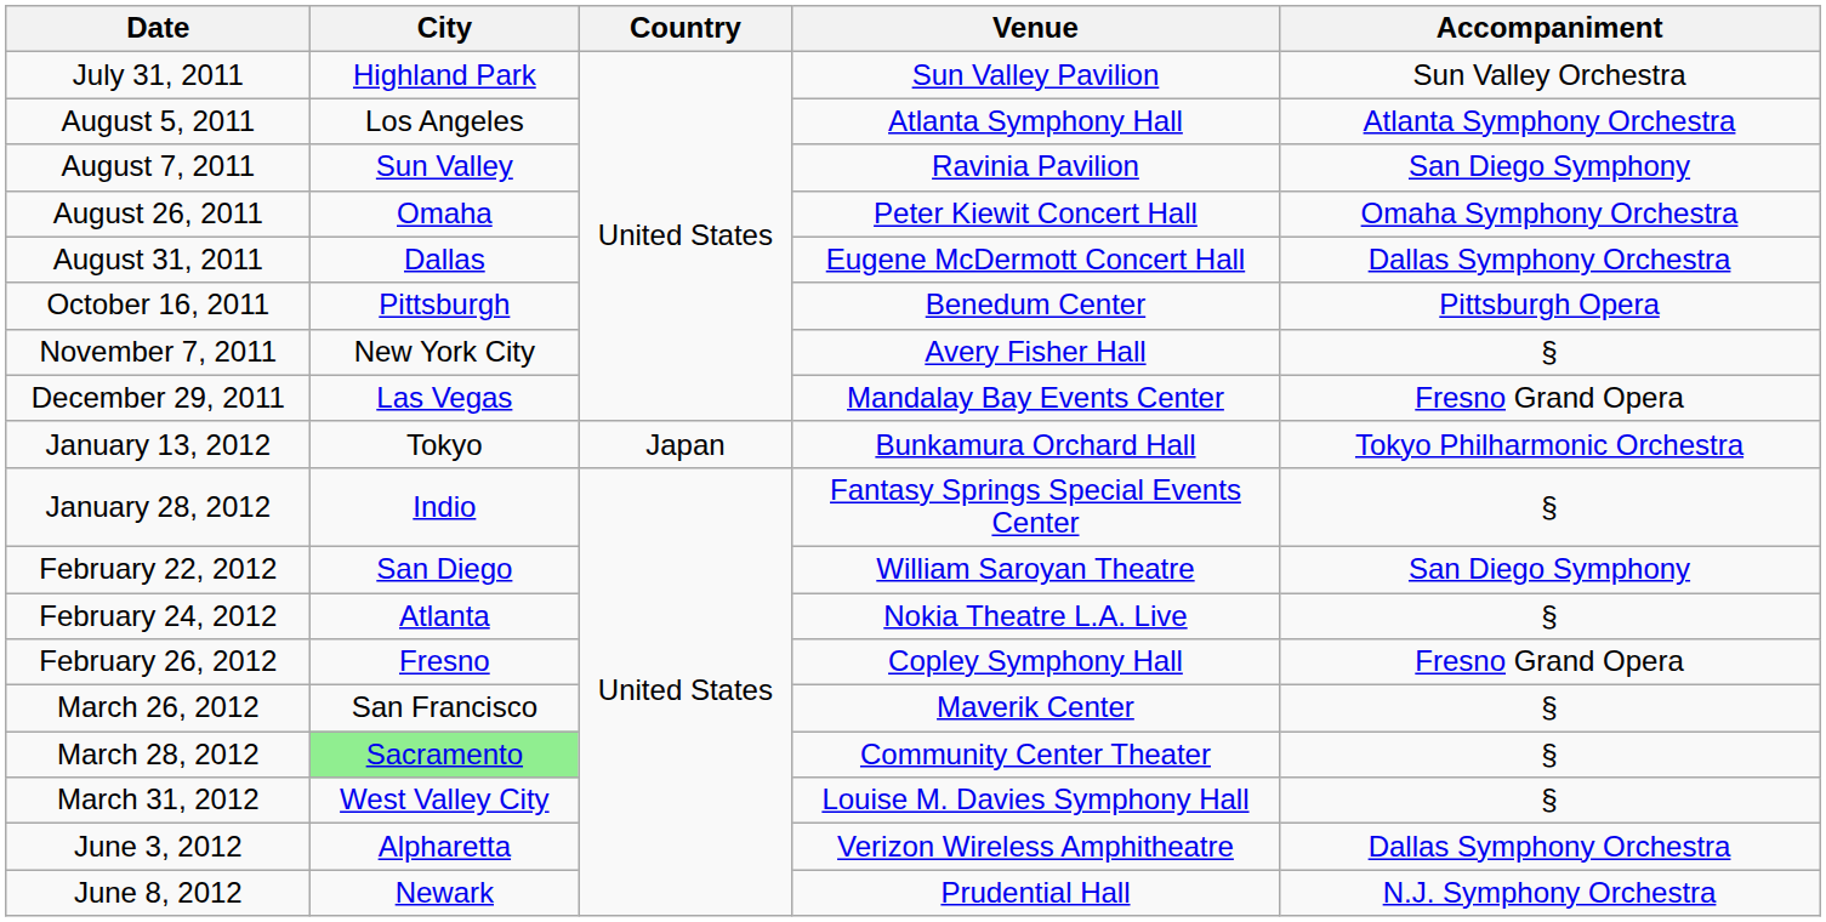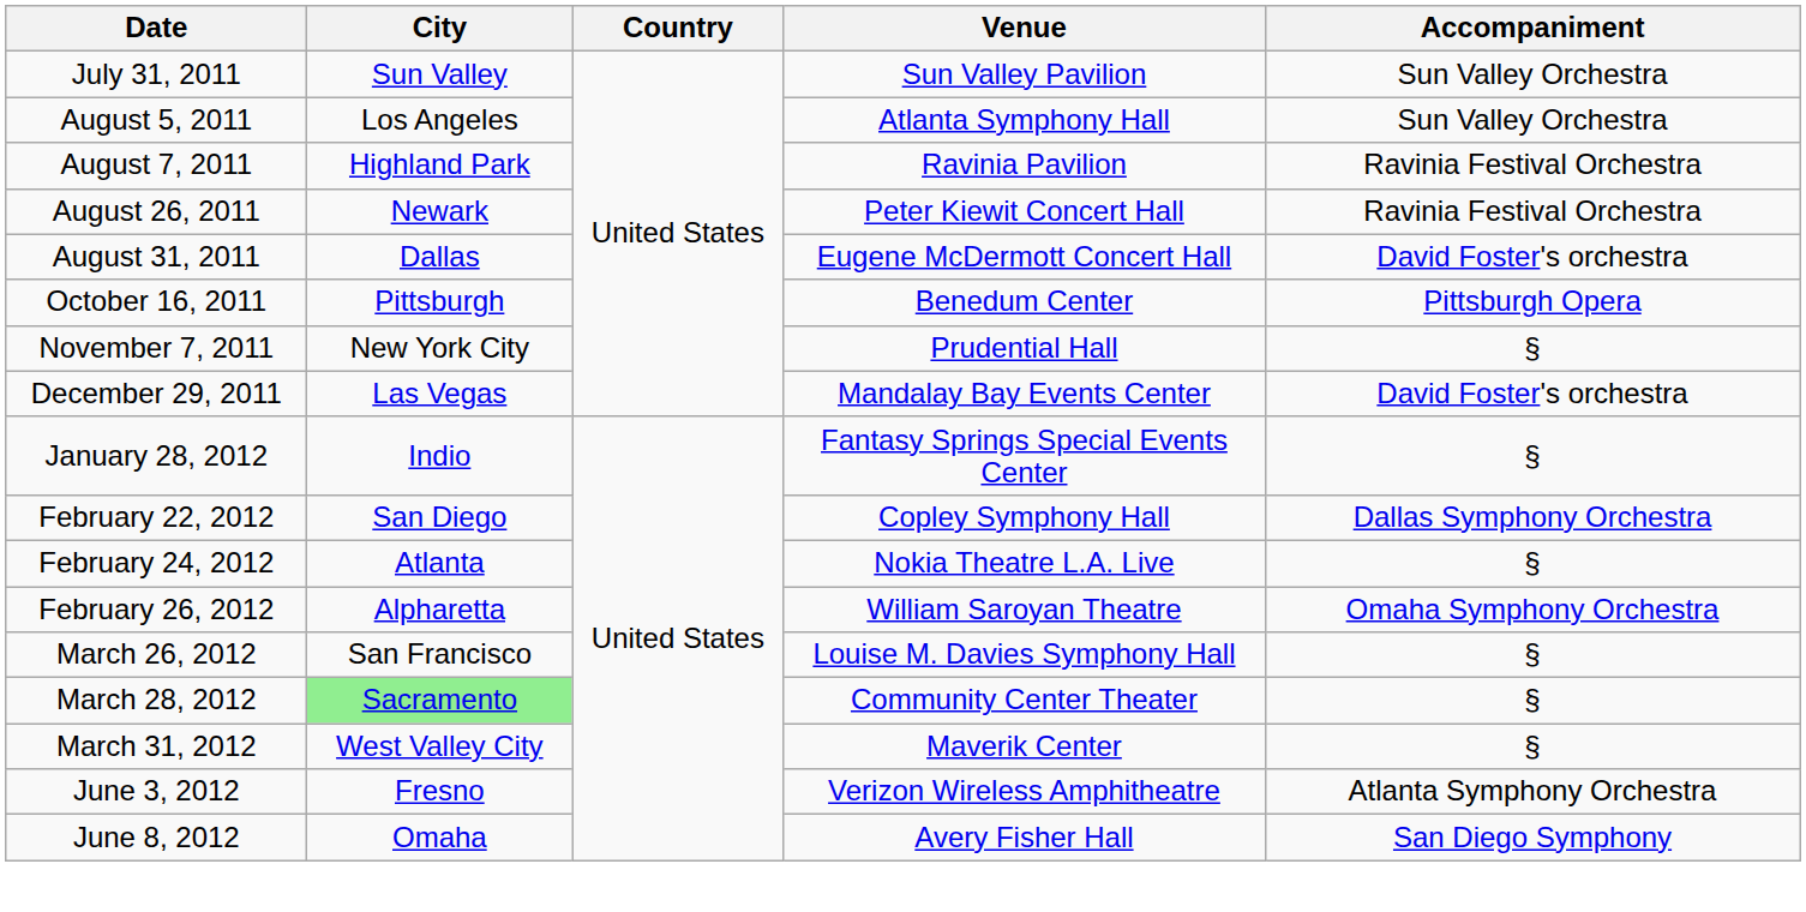July 31, 2011 | City: Highland Park -> Sun Valley
August 5, 2011 | Accompaniment: Atlanta Symphony Orchestra -> Sun Valley Orchestra
August 7, 2011 | City: Sun Valley -> Highland Park
August 7, 2011 | Accompaniment: San Diego Symphony -> Ravinia Festival Orchestra
August 26, 2011 | City: Omaha -> Newark
August 26, 2011 | Accompaniment: Omaha Symphony Orchestra -> Ravinia Festival Orchestra
August 31, 2011 | Accompaniment: Dallas Symphony Orchestra -> David Foster's orchestra
November 7, 2011 | Venue: Avery Fisher Hall -> Prudential Hall
December 29, 2011 | Accompaniment: Fresno Grand Opera -> David Foster's orchestra
- row: January 13, 2012 | Tokyo | Japan | Bunkamura Orchard Hall | Tokyo Philharmonic Orchestra
February 22, 2012 | Venue: William Saroyan Theatre -> Copley Symphony Hall
February 22, 2012 | Accompaniment: San Diego Symphony -> Dallas Symphony Orchestra
February 26, 2012 | City: Fresno -> Alpharetta
February 26, 2012 | Venue: Copley Symphony Hall -> William Saroyan Theatre
February 26, 2012 | Accompaniment: Fresno Grand Opera -> Omaha Symphony Orchestra
March 26, 2012 | Venue: Maverik Center -> Louise M. Davies Symphony Hall
March 31, 2012 | Venue: Louise M. Davies Symphony Hall -> Maverik Center
June 3, 2012 | City: Alpharetta -> Fresno
June 3, 2012 | Accompaniment: Dallas Symphony Orchestra -> Atlanta Symphony Orchestra
June 8, 2012 | City: Newark -> Omaha
June 8, 2012 | Venue: Prudential Hall -> Avery Fisher Hall
June 8, 2012 | Accompaniment: N.J. Symphony Orchestra -> San Diego Symphony
